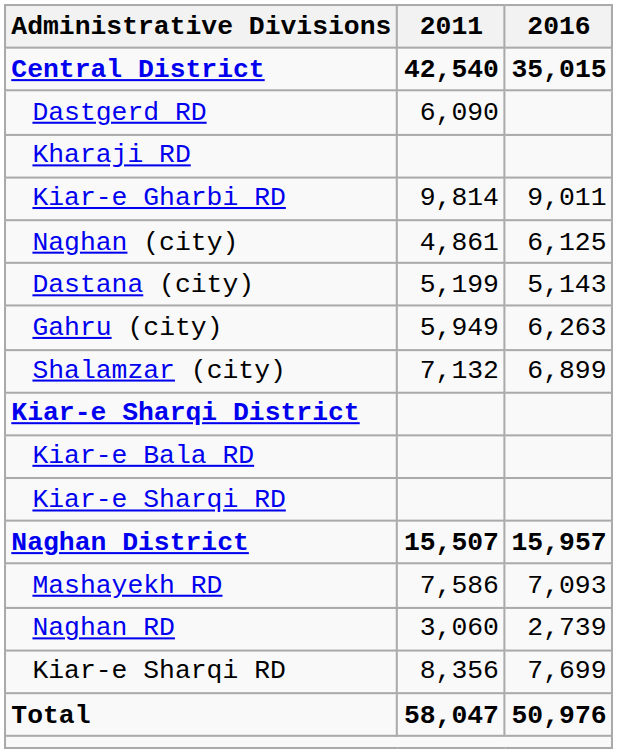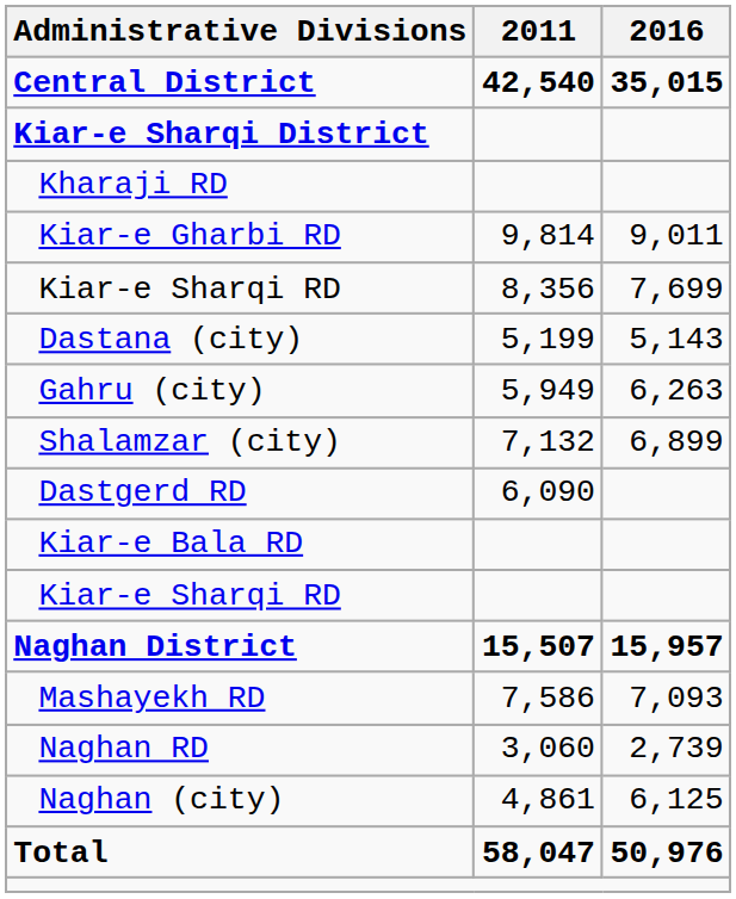rows swapped: Dastgerd RD <-> Kiar-e Sharqi District
rows swapped: Kiar-e Sharqi RD / 8,356 <-> Naghan (city)
